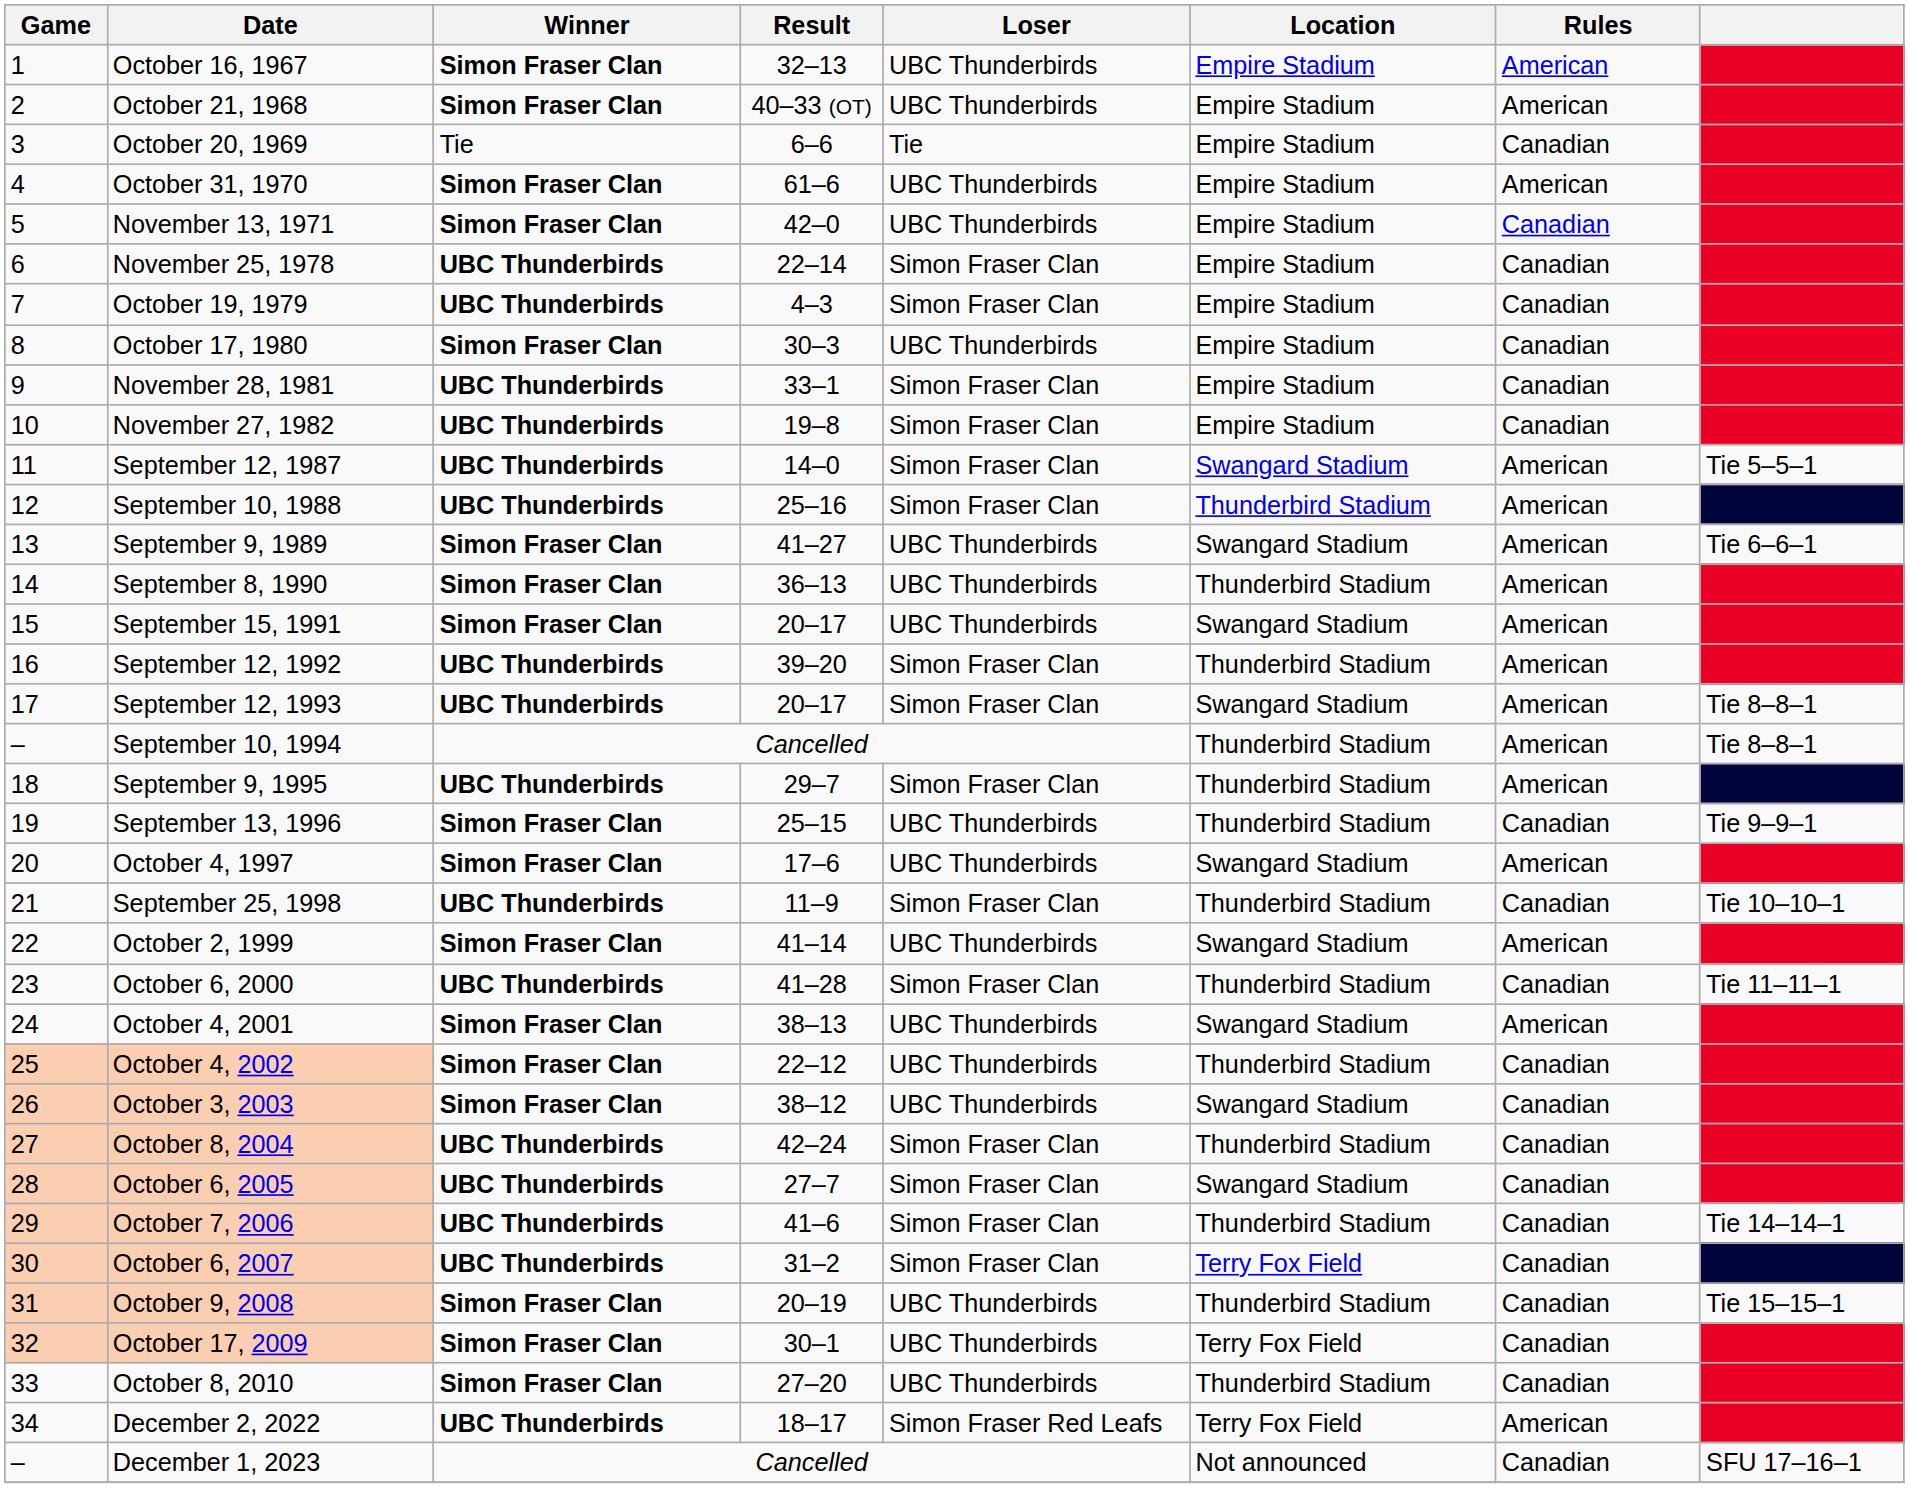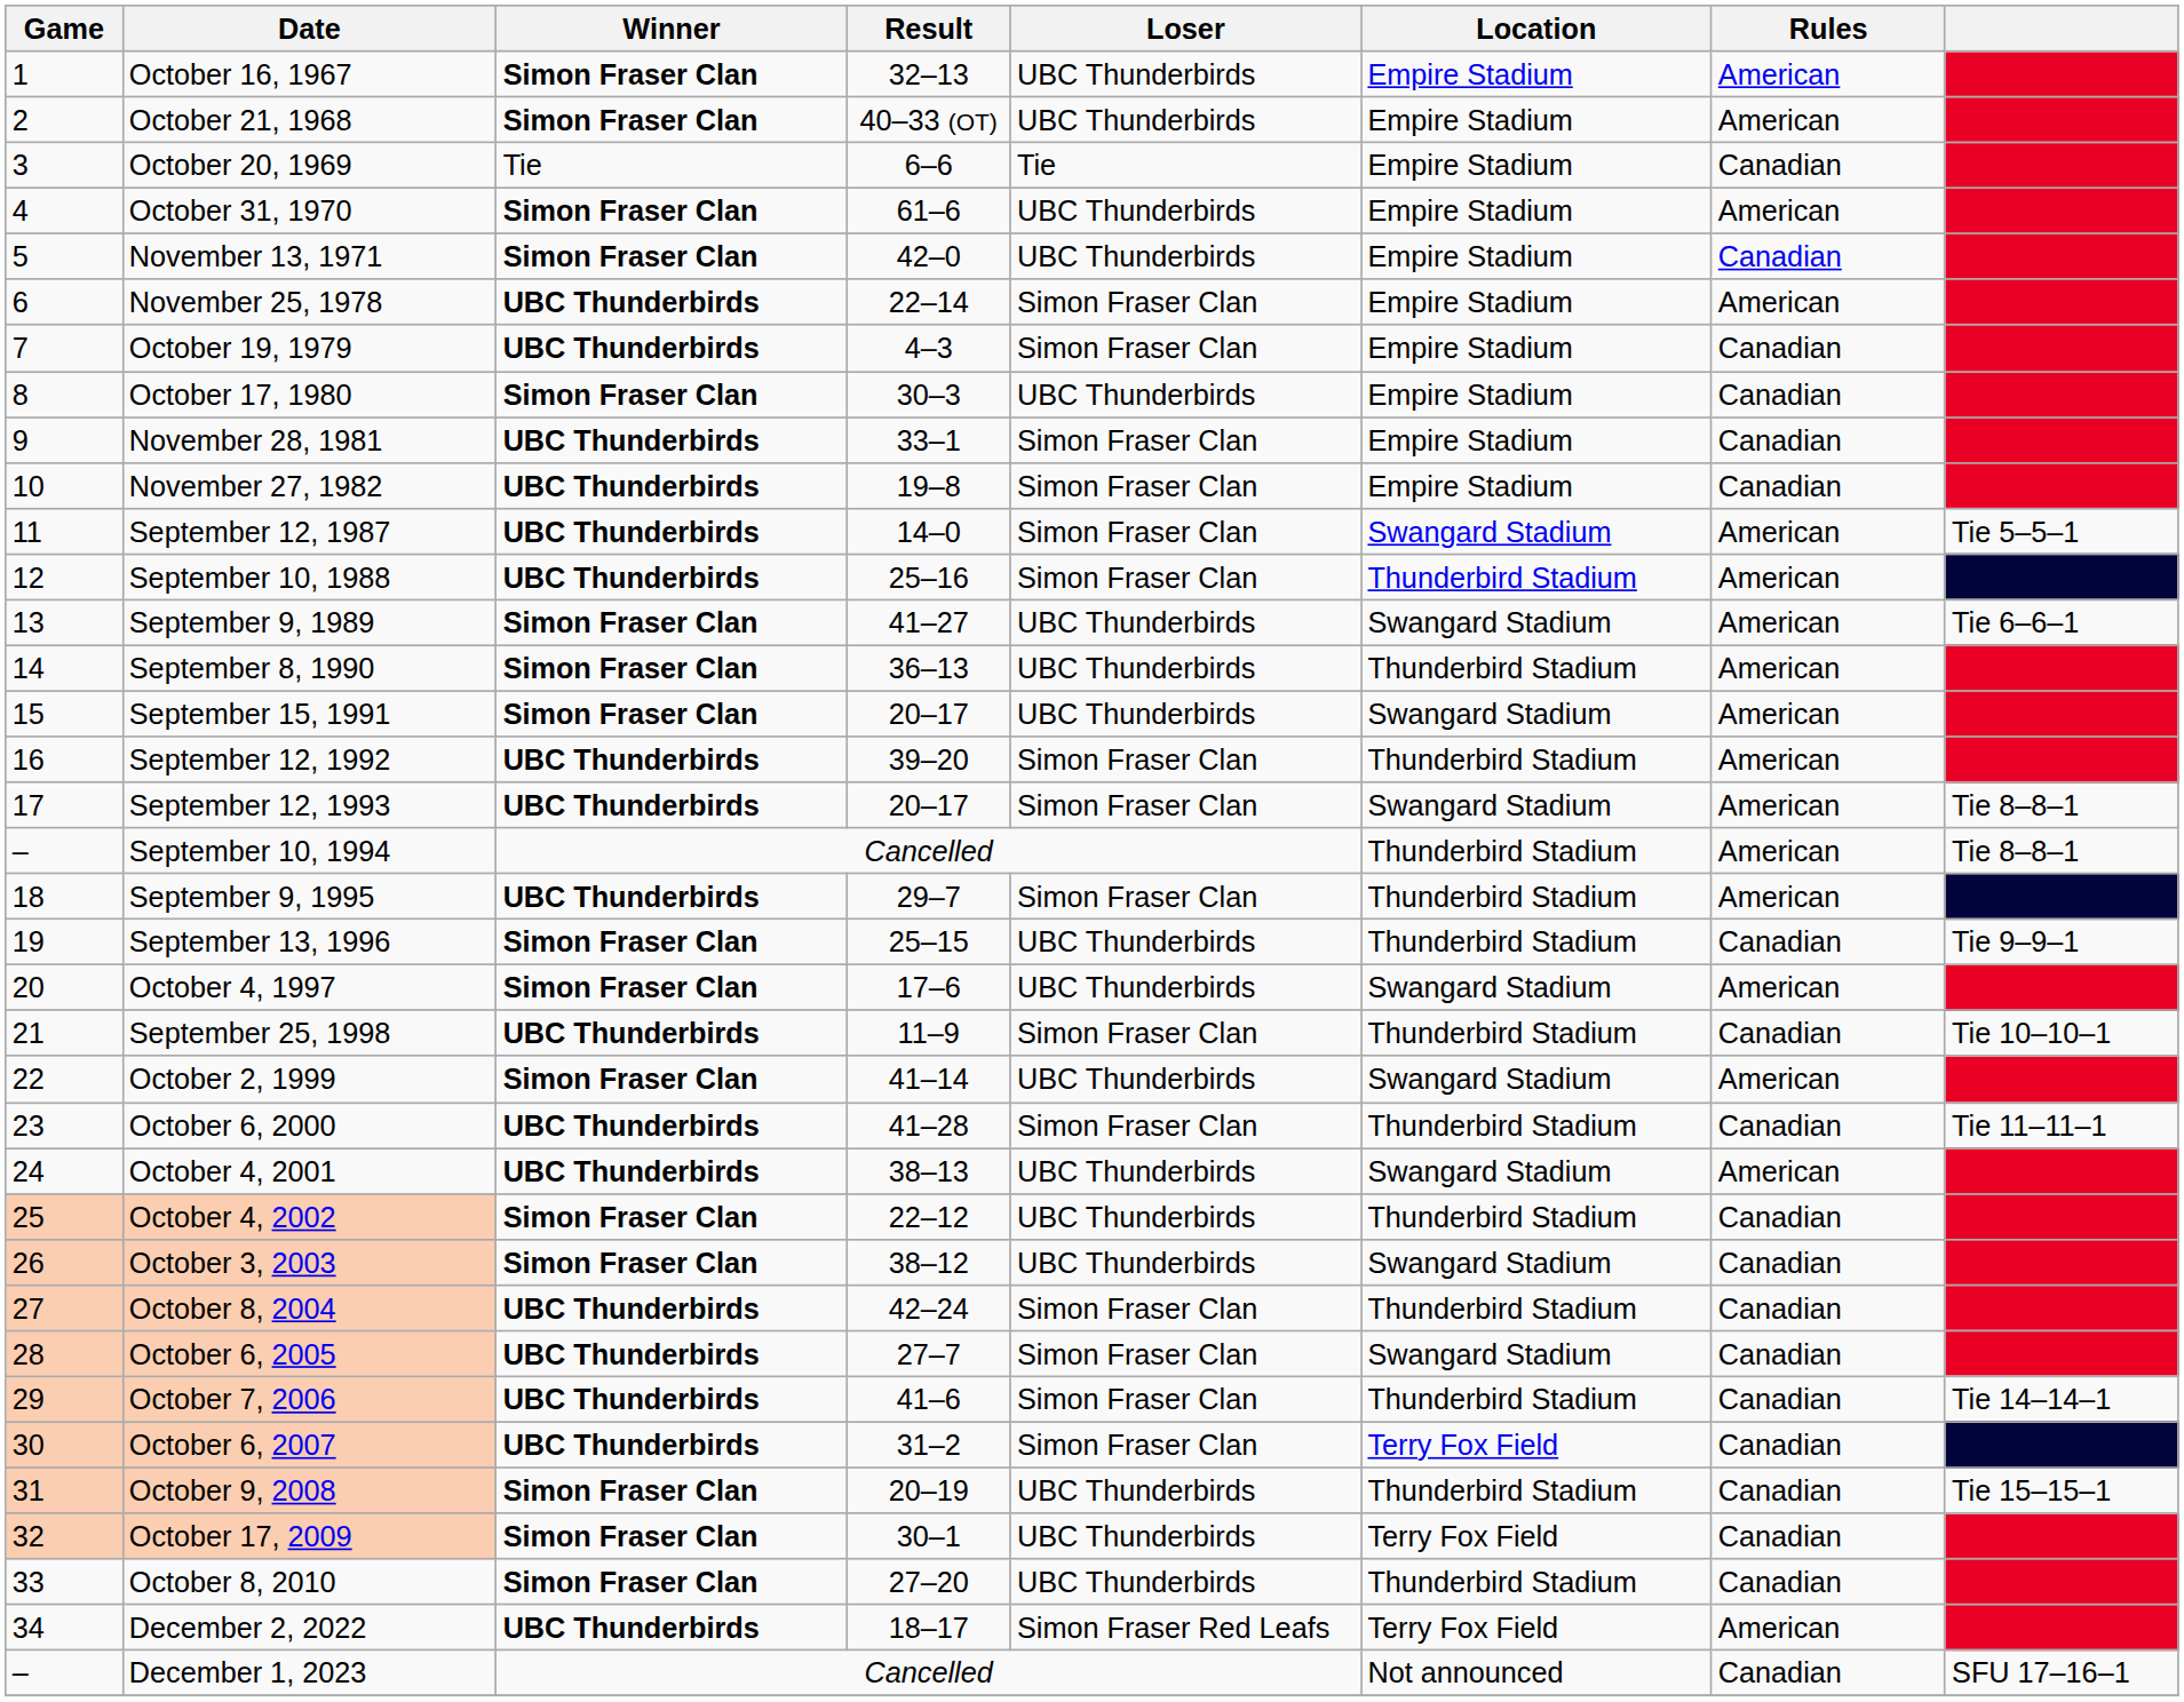November 25, 1978 | Rules: Canadian -> American
October 4, 2001 | Winner: Simon Fraser Clan -> UBC Thunderbirds
